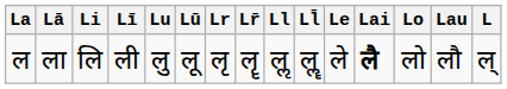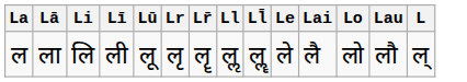- column: Lu | लु
ल | Lai: bold -> normal
